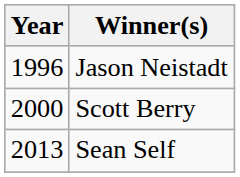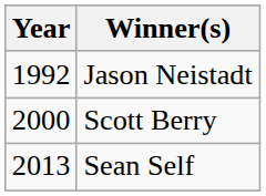Jason Neistadt | Year: 1996 -> 1992
